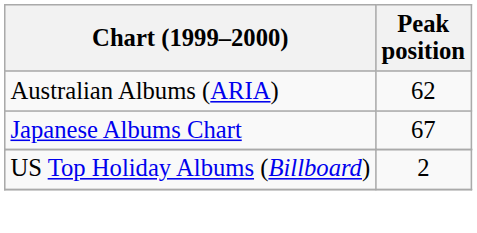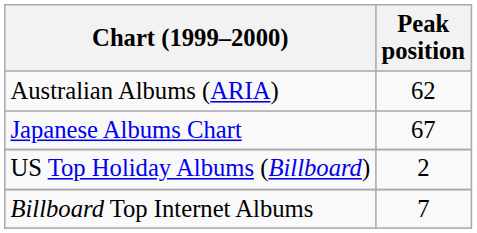+ row: Billboard Top Internet Albums | 7
